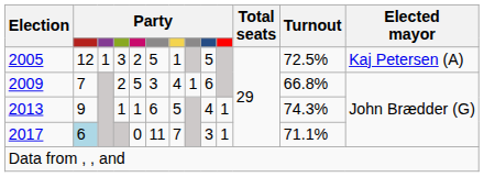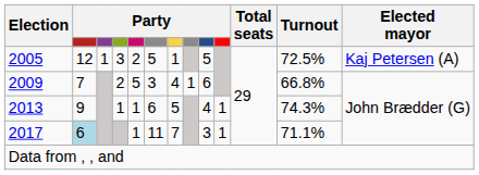2017 | column 5: 0 -> 1
